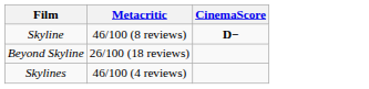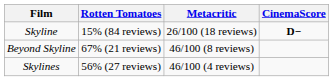+ column: Rotten Tomatoes | 15% (84 reviews) | 67% (21 reviews) | 56% (27 reviews)
Skyline | Metacritic: 46/100 (8 reviews) -> 26/100 (18 reviews)
Beyond Skyline | Metacritic: 26/100 (18 reviews) -> 46/100 (8 reviews)
